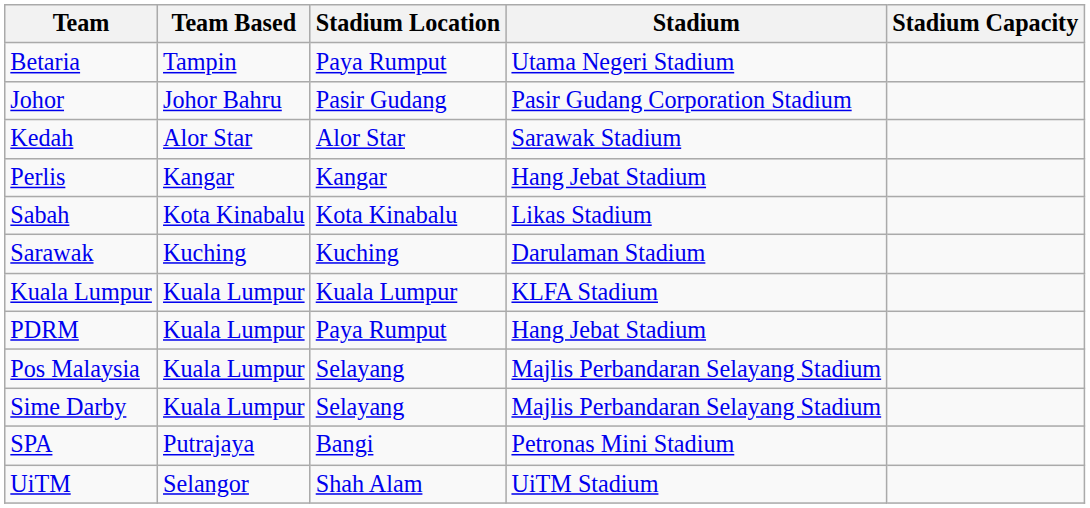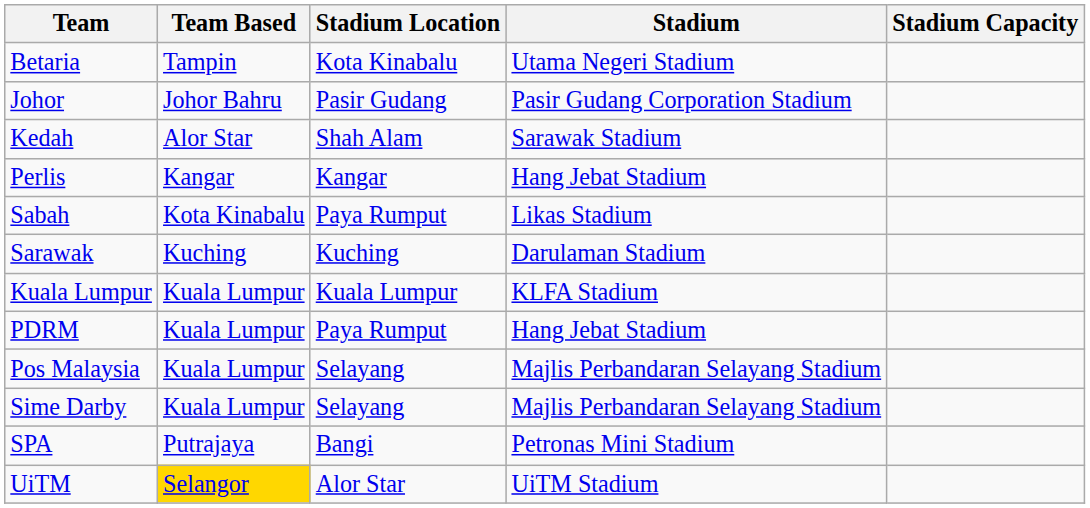Betaria | Stadium Location: Paya Rumput -> Kota Kinabalu
Kedah | Stadium Location: Alor Star -> Shah Alam
Sabah | Stadium Location: Kota Kinabalu -> Paya Rumput
UiTM | Team Based: no background -> gold background
UiTM | Stadium Location: Shah Alam -> Alor Star
